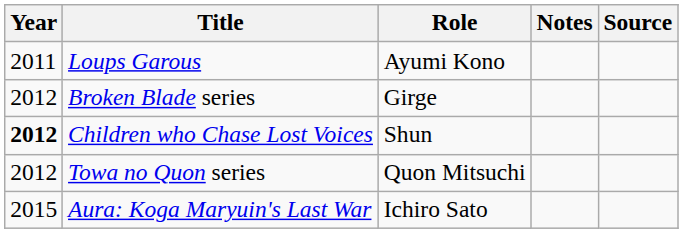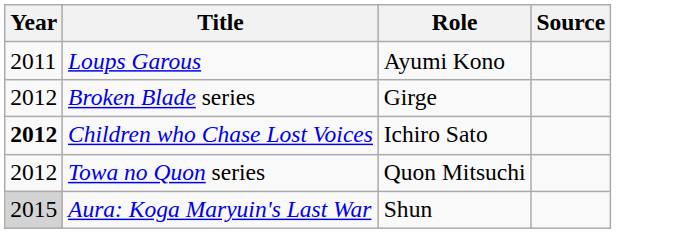- column: Notes
Children who Chase Lost Voices | Role: Shun -> Ichiro Sato
Aura: Koga Maryuin's Last War | Year: no background -> lightgrey background
Aura: Koga Maryuin's Last War | Role: Ichiro Sato -> Shun
